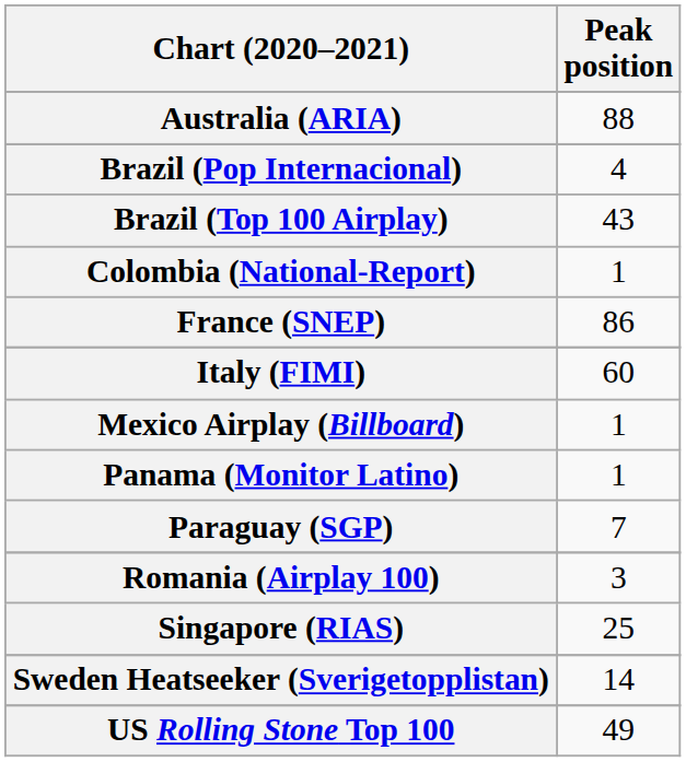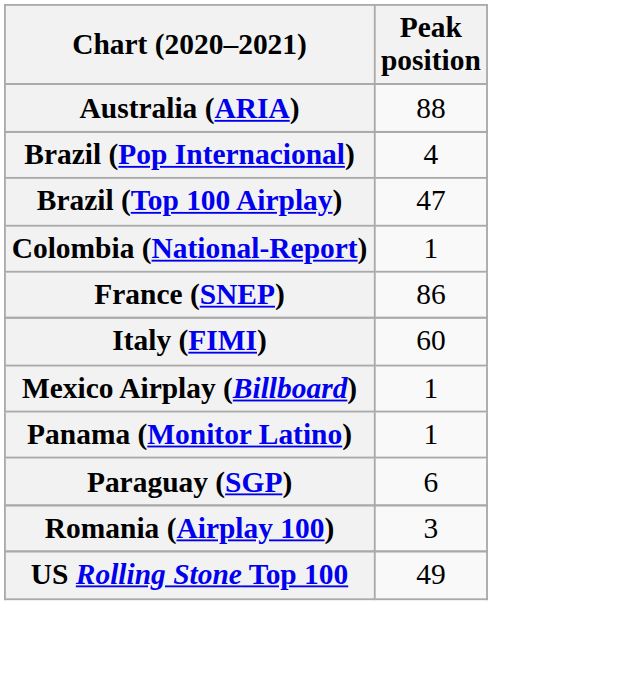Brazil (Top 100 Airplay) | Peak position: 43 -> 47
Paraguay (SGP) | Peak position: 7 -> 6
- row: Singapore (RIAS) | 25
- row: Sweden Heatseeker (Sverigetopplistan) | 14
